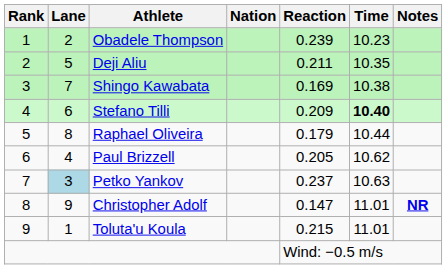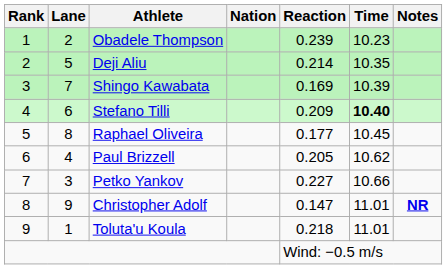Deji Aliu | Reaction: 0.211 -> 0.214
Shingo Kawabata | Time: 10.38 -> 10.39
Raphael Oliveira | Reaction: 0.179 -> 0.177
Raphael Oliveira | Time: 10.44 -> 10.45
Petko Yankov | Lane: lightblue background -> no background
Petko Yankov | Reaction: 0.237 -> 0.227
Petko Yankov | Time: 10.63 -> 10.66
Toluta'u Koula | Reaction: 0.215 -> 0.218
